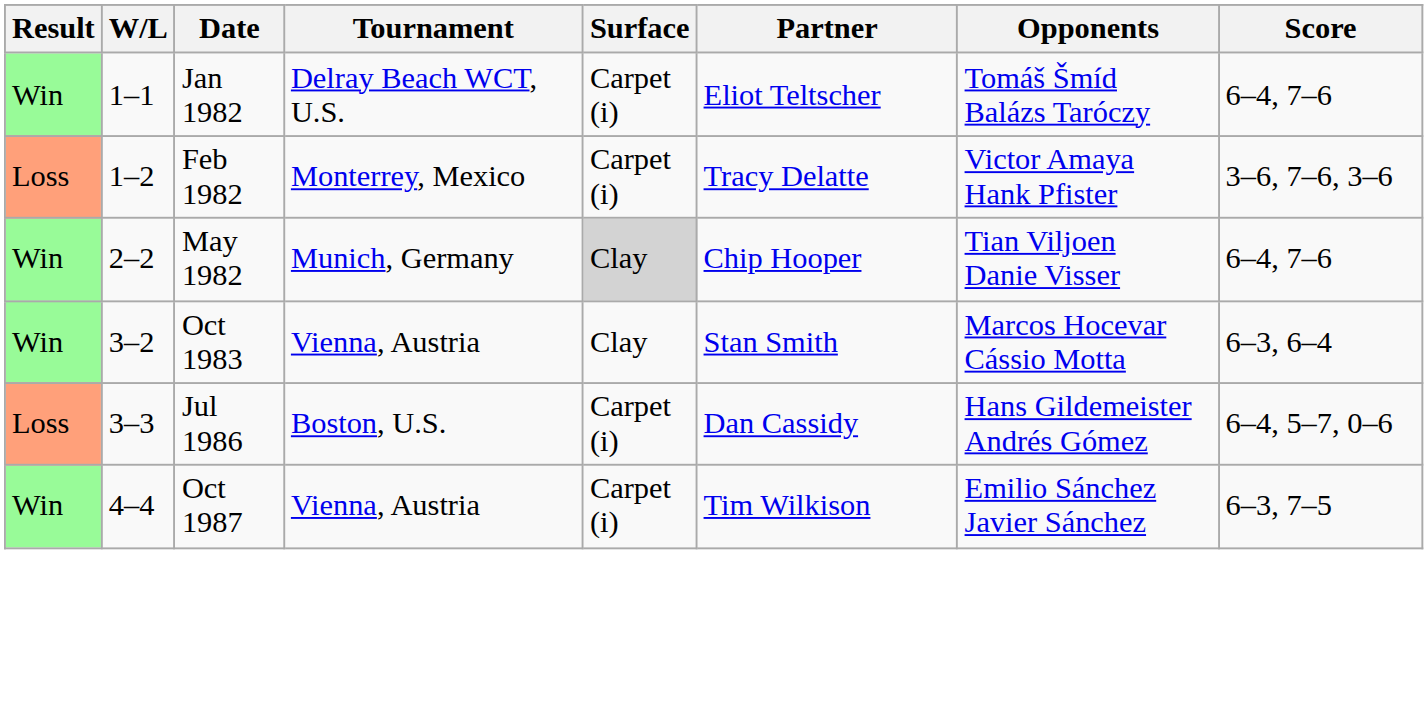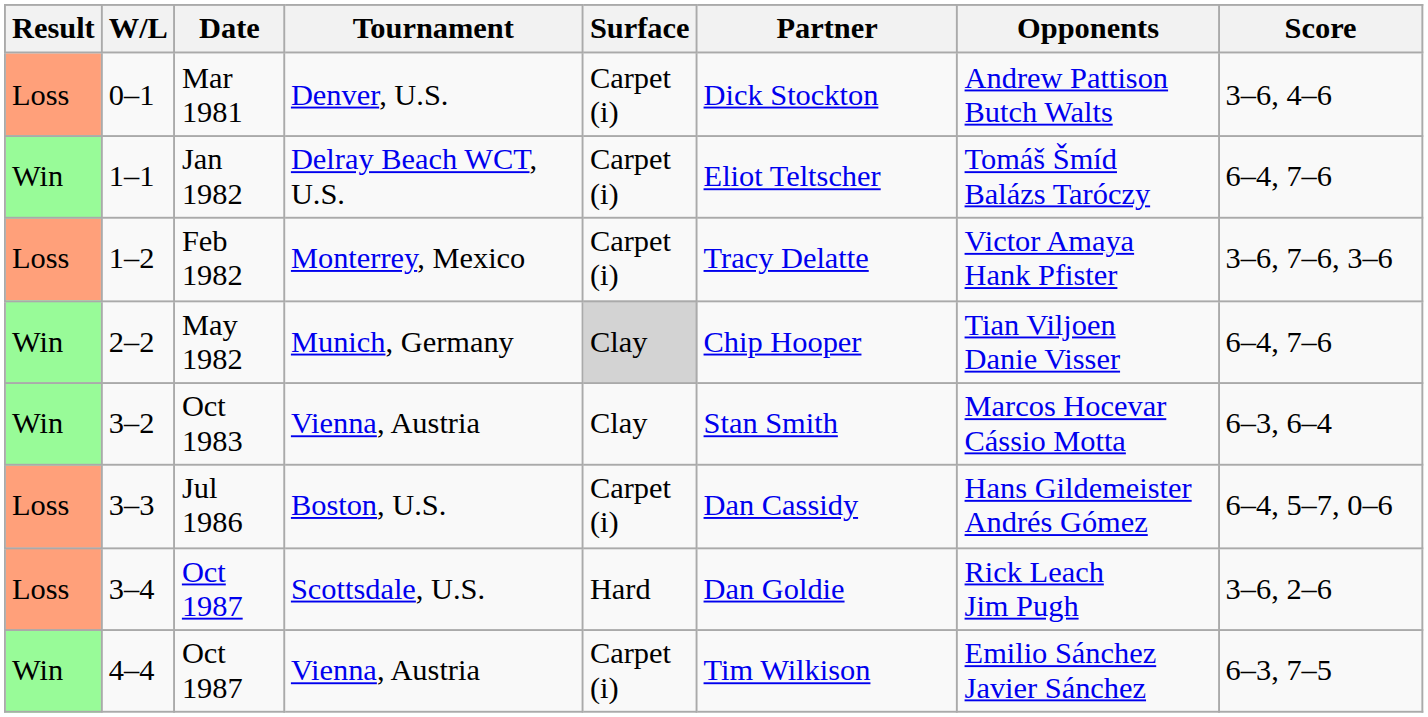+ row: Loss | 0–1 | Mar 1981 | Denver, U.S. | Carpet (i) | Dick Stockton | Andrew Pattison Butch Walts | 3–6, 4–6
+ row: Loss | 3–4 | Oct 1987 | Scottsdale, U.S. | Hard | Dan Goldie | Rick Leach Jim Pugh | 3–6, 2–6
